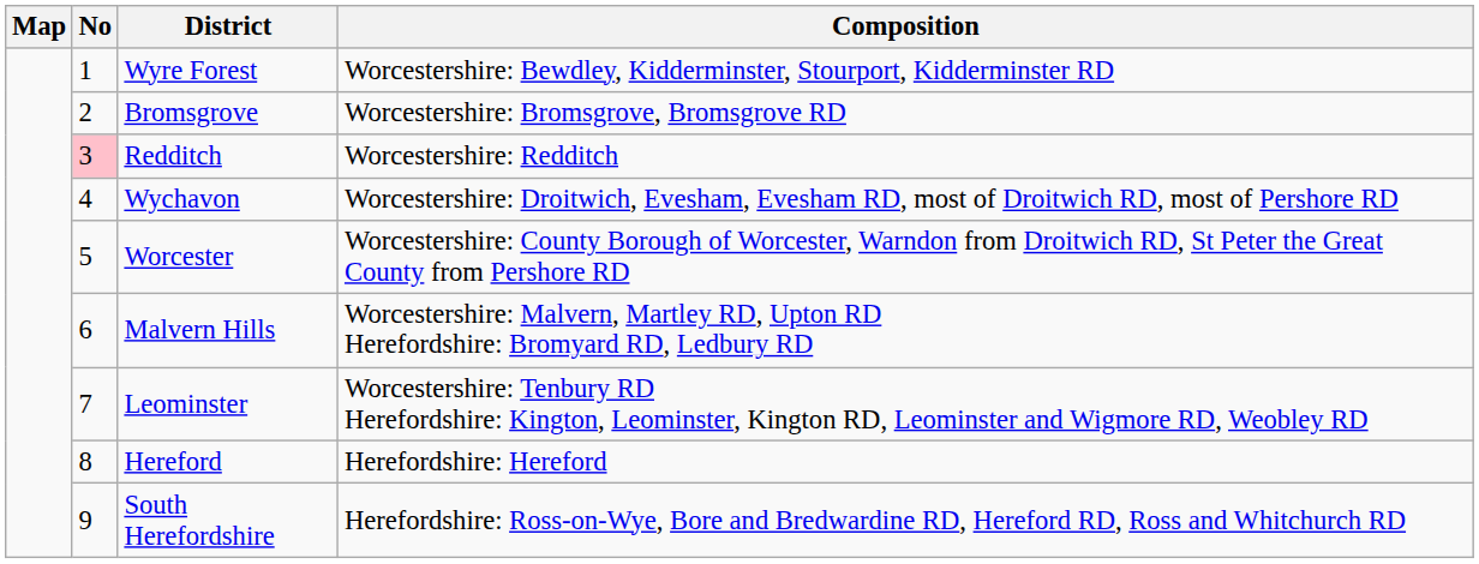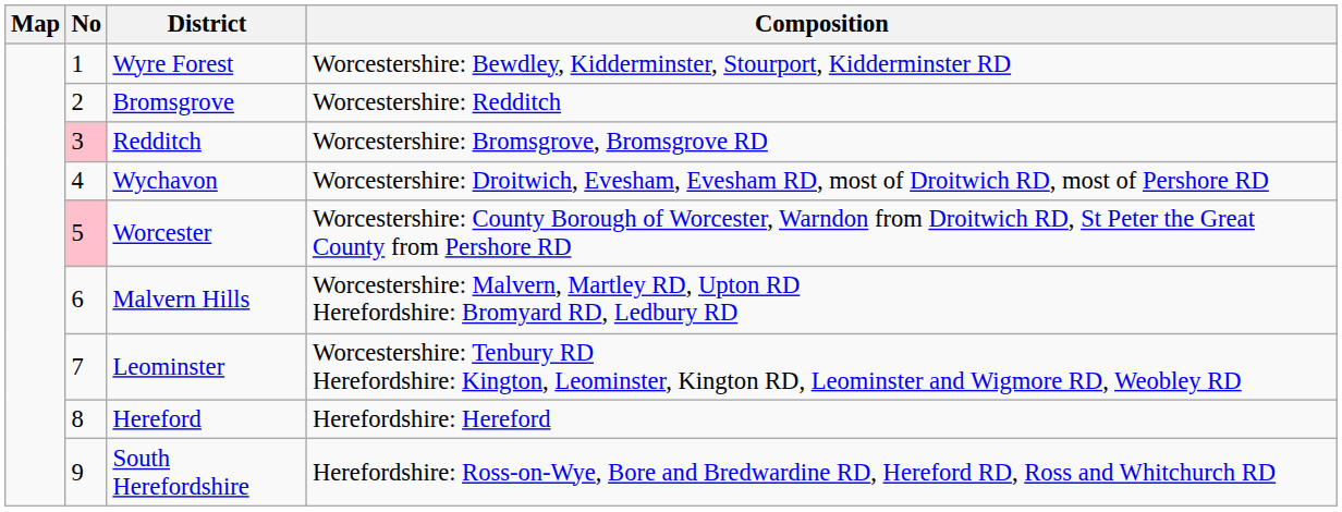Bromsgrove | Composition: Worcestershire: Bromsgrove, Bromsgrove RD -> Worcestershire: Redditch
Redditch | Composition: Worcestershire: Redditch -> Worcestershire: Bromsgrove, Bromsgrove RD
Worcester | No: no background -> pink background
